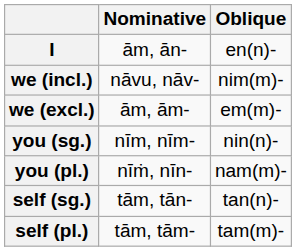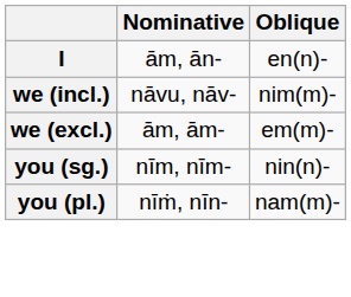- row: self (sg.) | tām, tān- | tan(n)-
- row: self (pl.) | tām, tām- | tam(m)-
